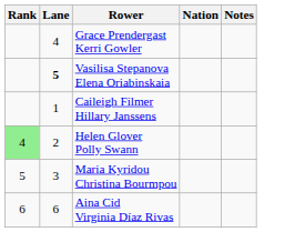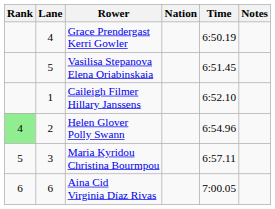+ column: Time | 6:50.19 | 6:51.45 | 6:52.10 | 6:54.96 | 6:57.11 | 7:00.05
Vasilisa Stepanova Elena Oriabinskaia | Lane: bold -> normal
